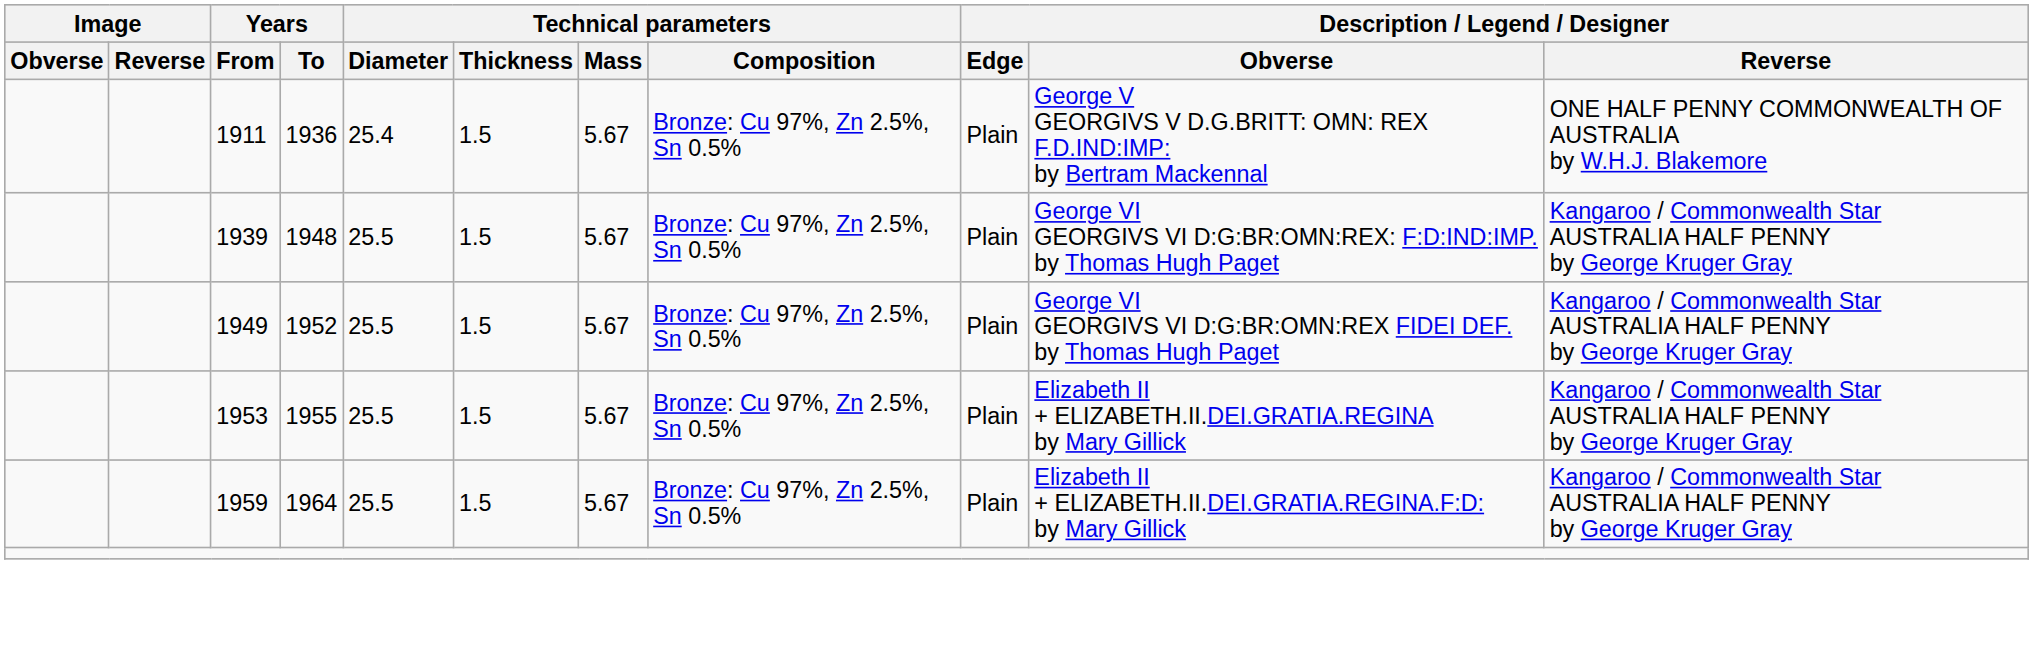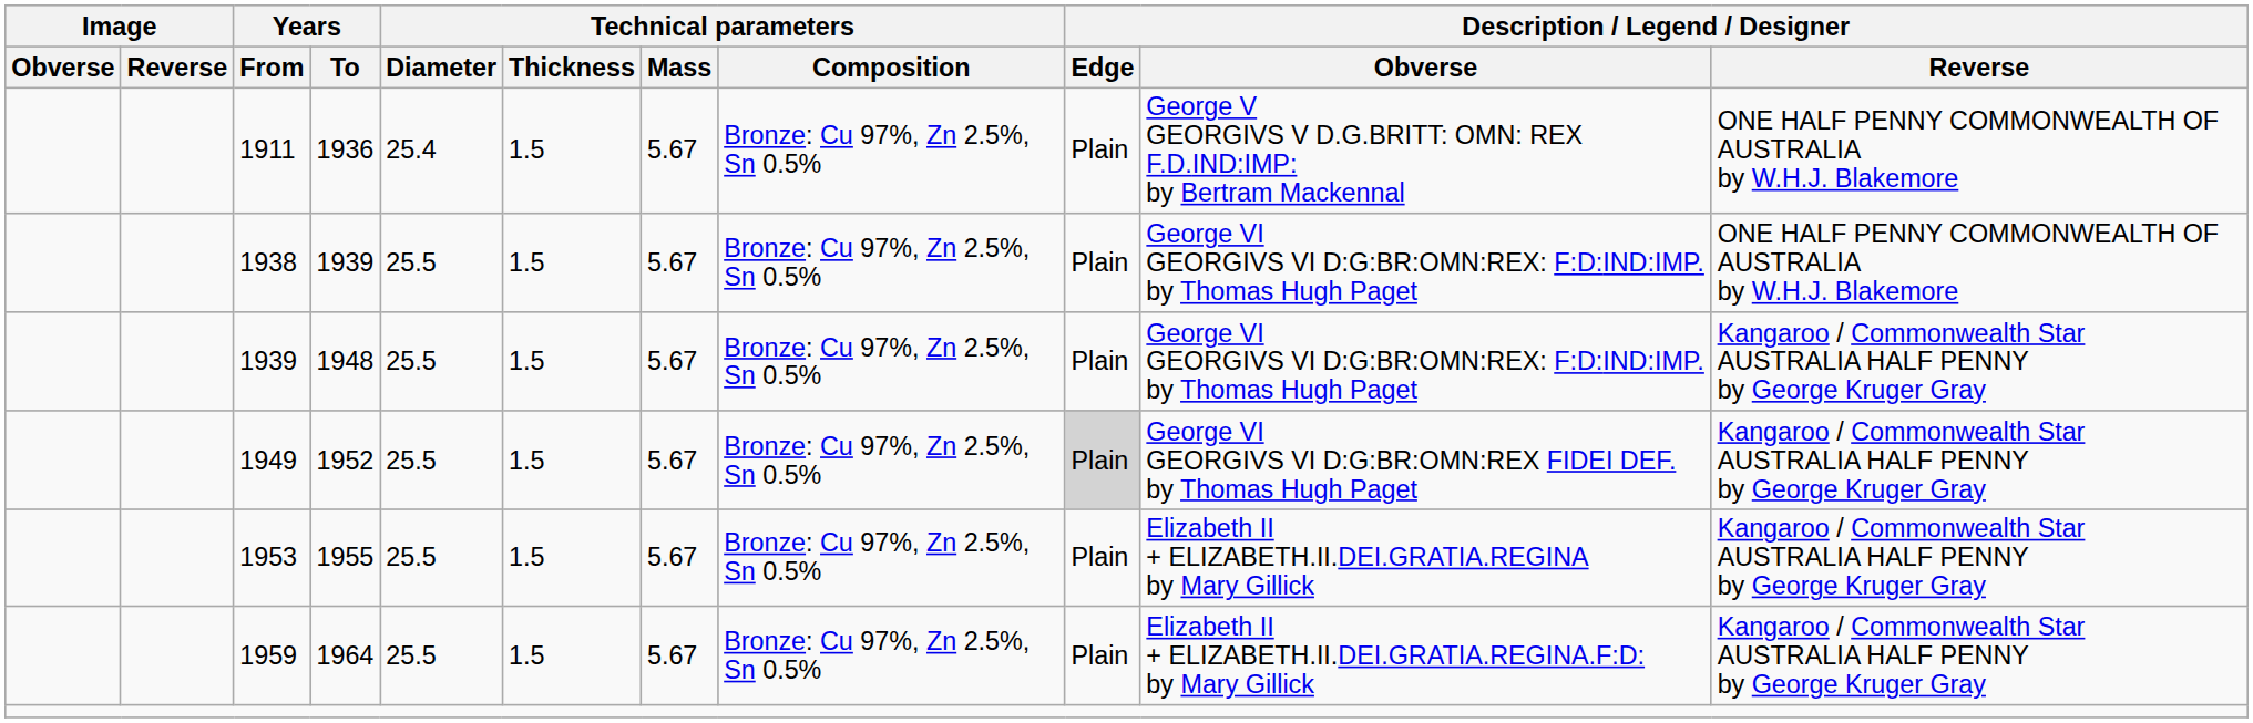+ row: 1938 | 1939 | 25.5 | 1.5 | 5.67 | Bronze: Cu 97%, Zn 2.5%, Sn 0.5% | Plain | George VI GEORGIVS VI D:G:BR:OMN:REX: F:D:IND:IMP. by Thomas Hugh Paget | ONE HALF PENNY COMMONWEALTH OF AUSTRALIA by W.H.J. Blakemore
1949 | Description / Legend / Designer / Edge: no background -> lightgrey background
